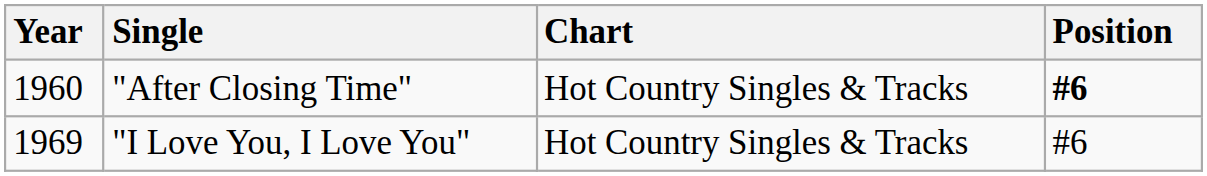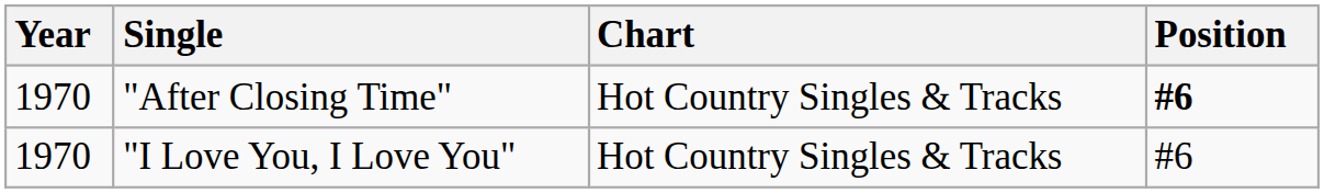"After Closing Time" | Year: 1960 -> 1970
"I Love You, I Love You" | Year: 1969 -> 1970
